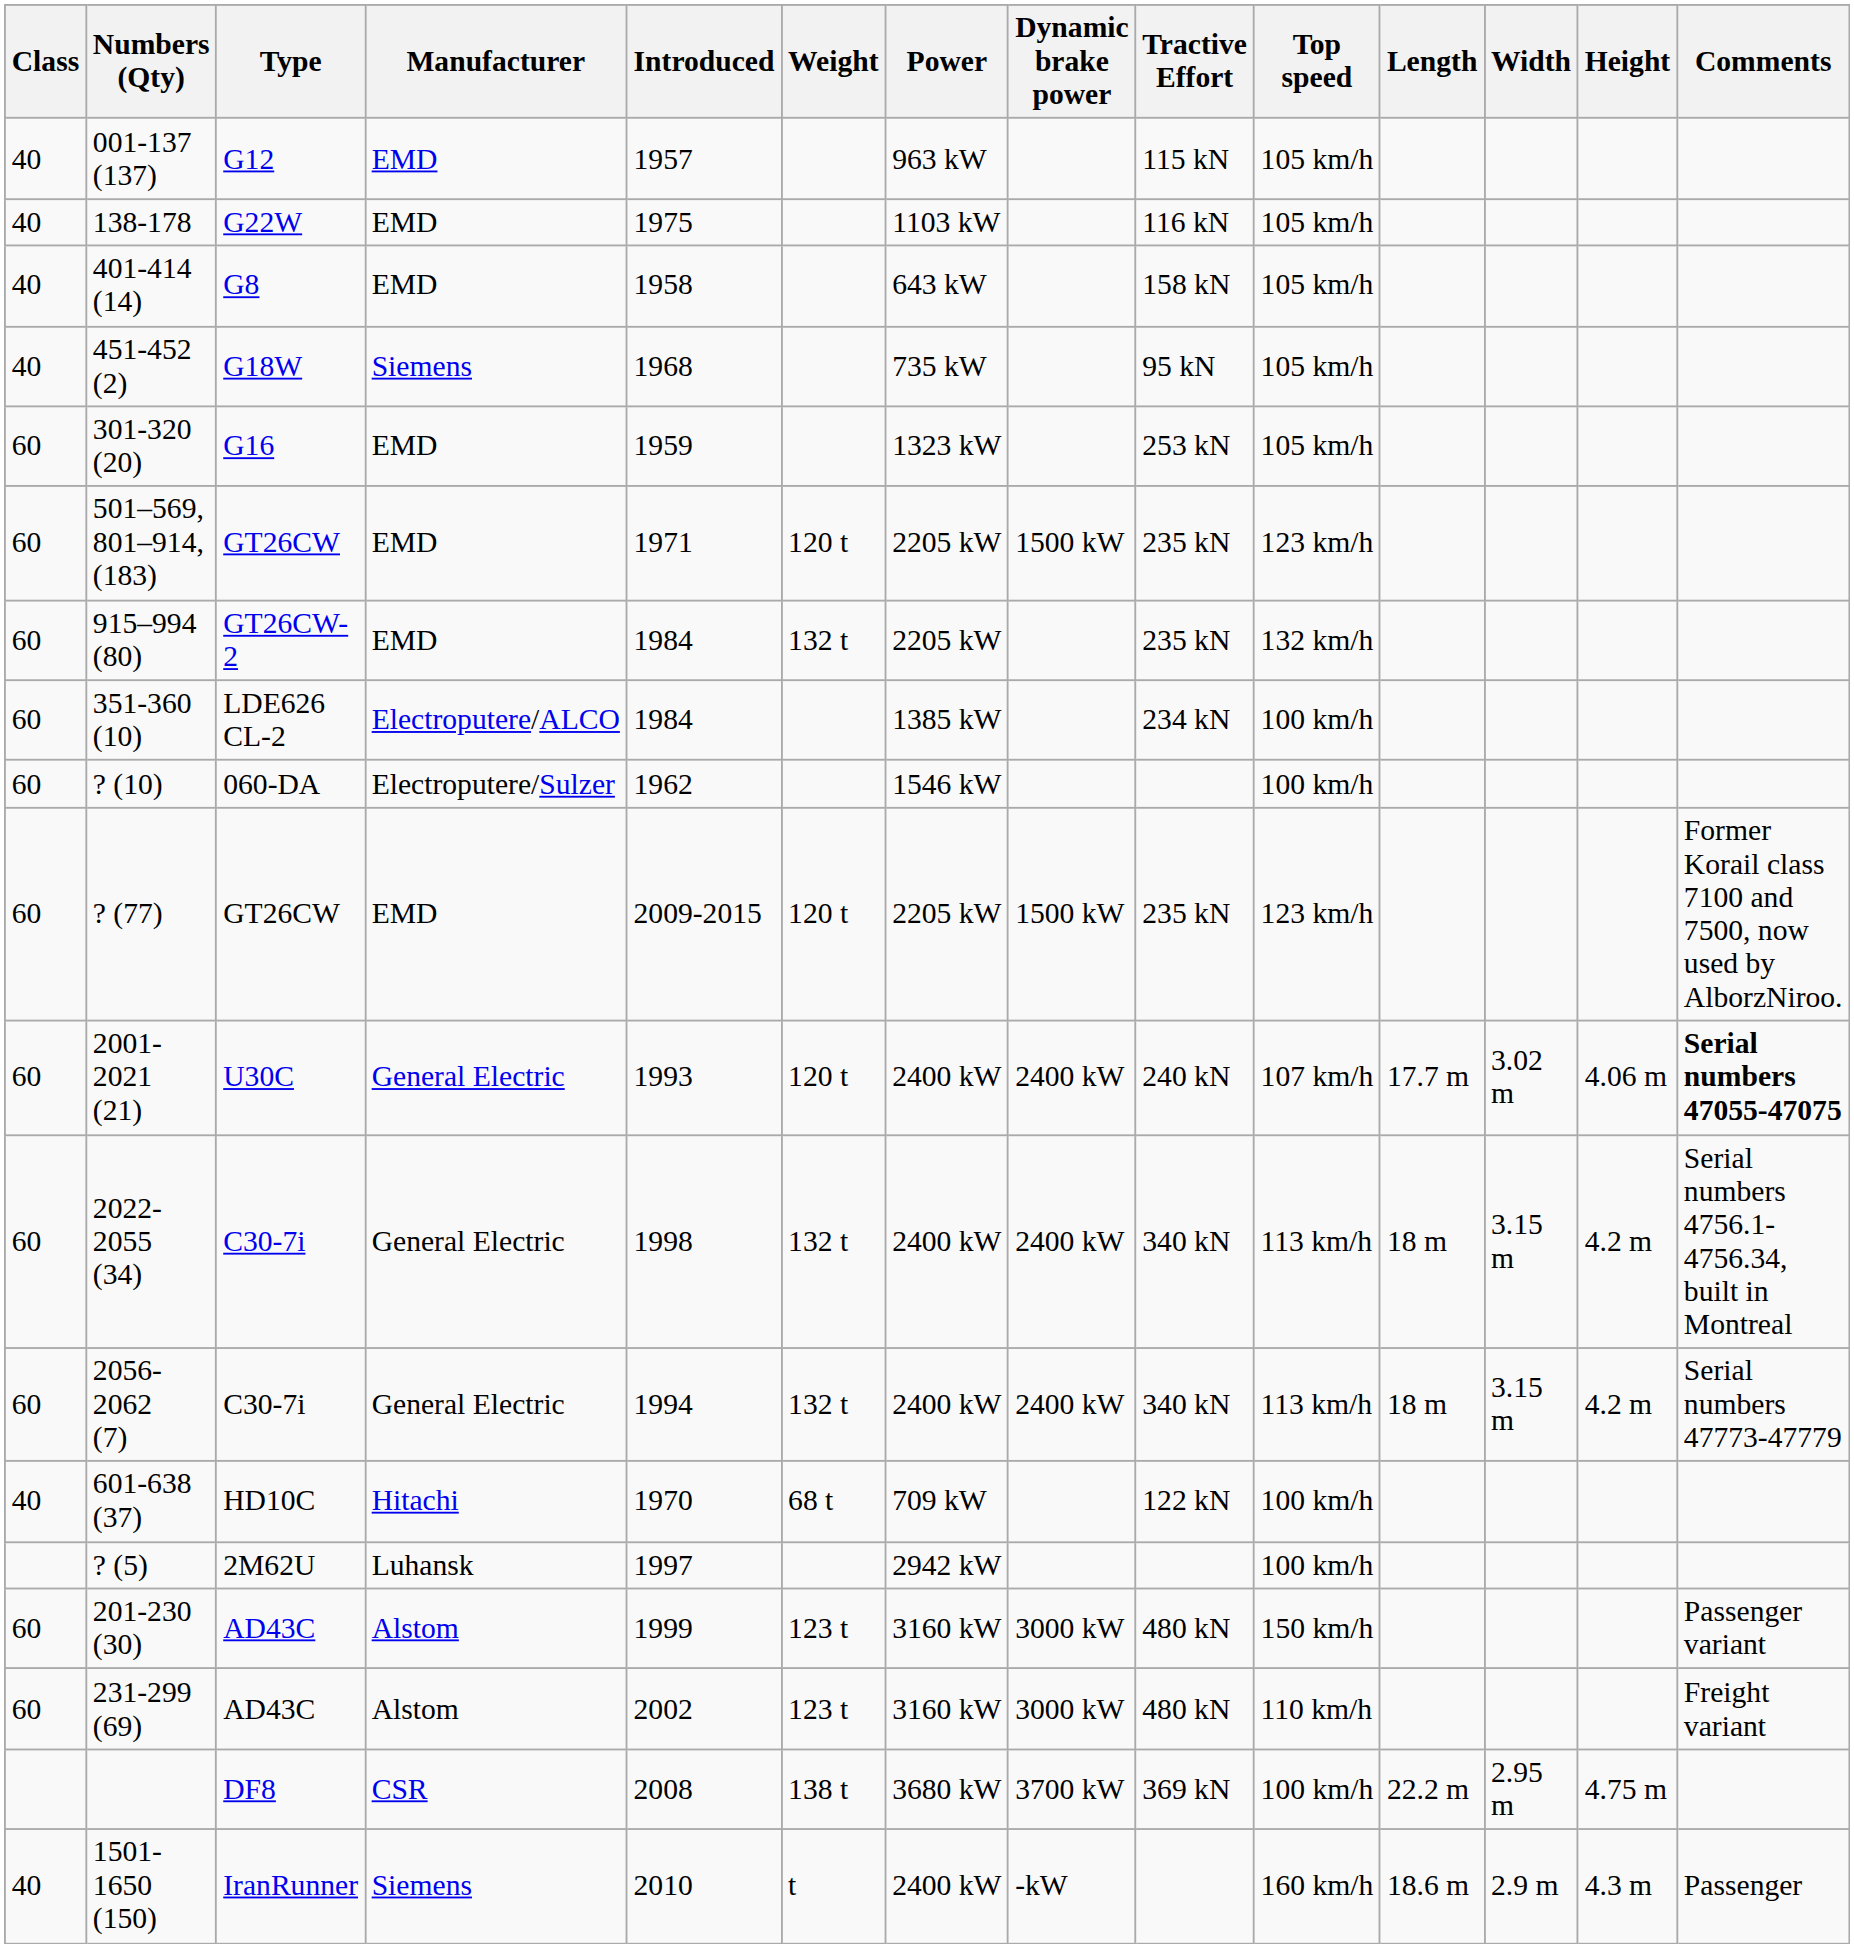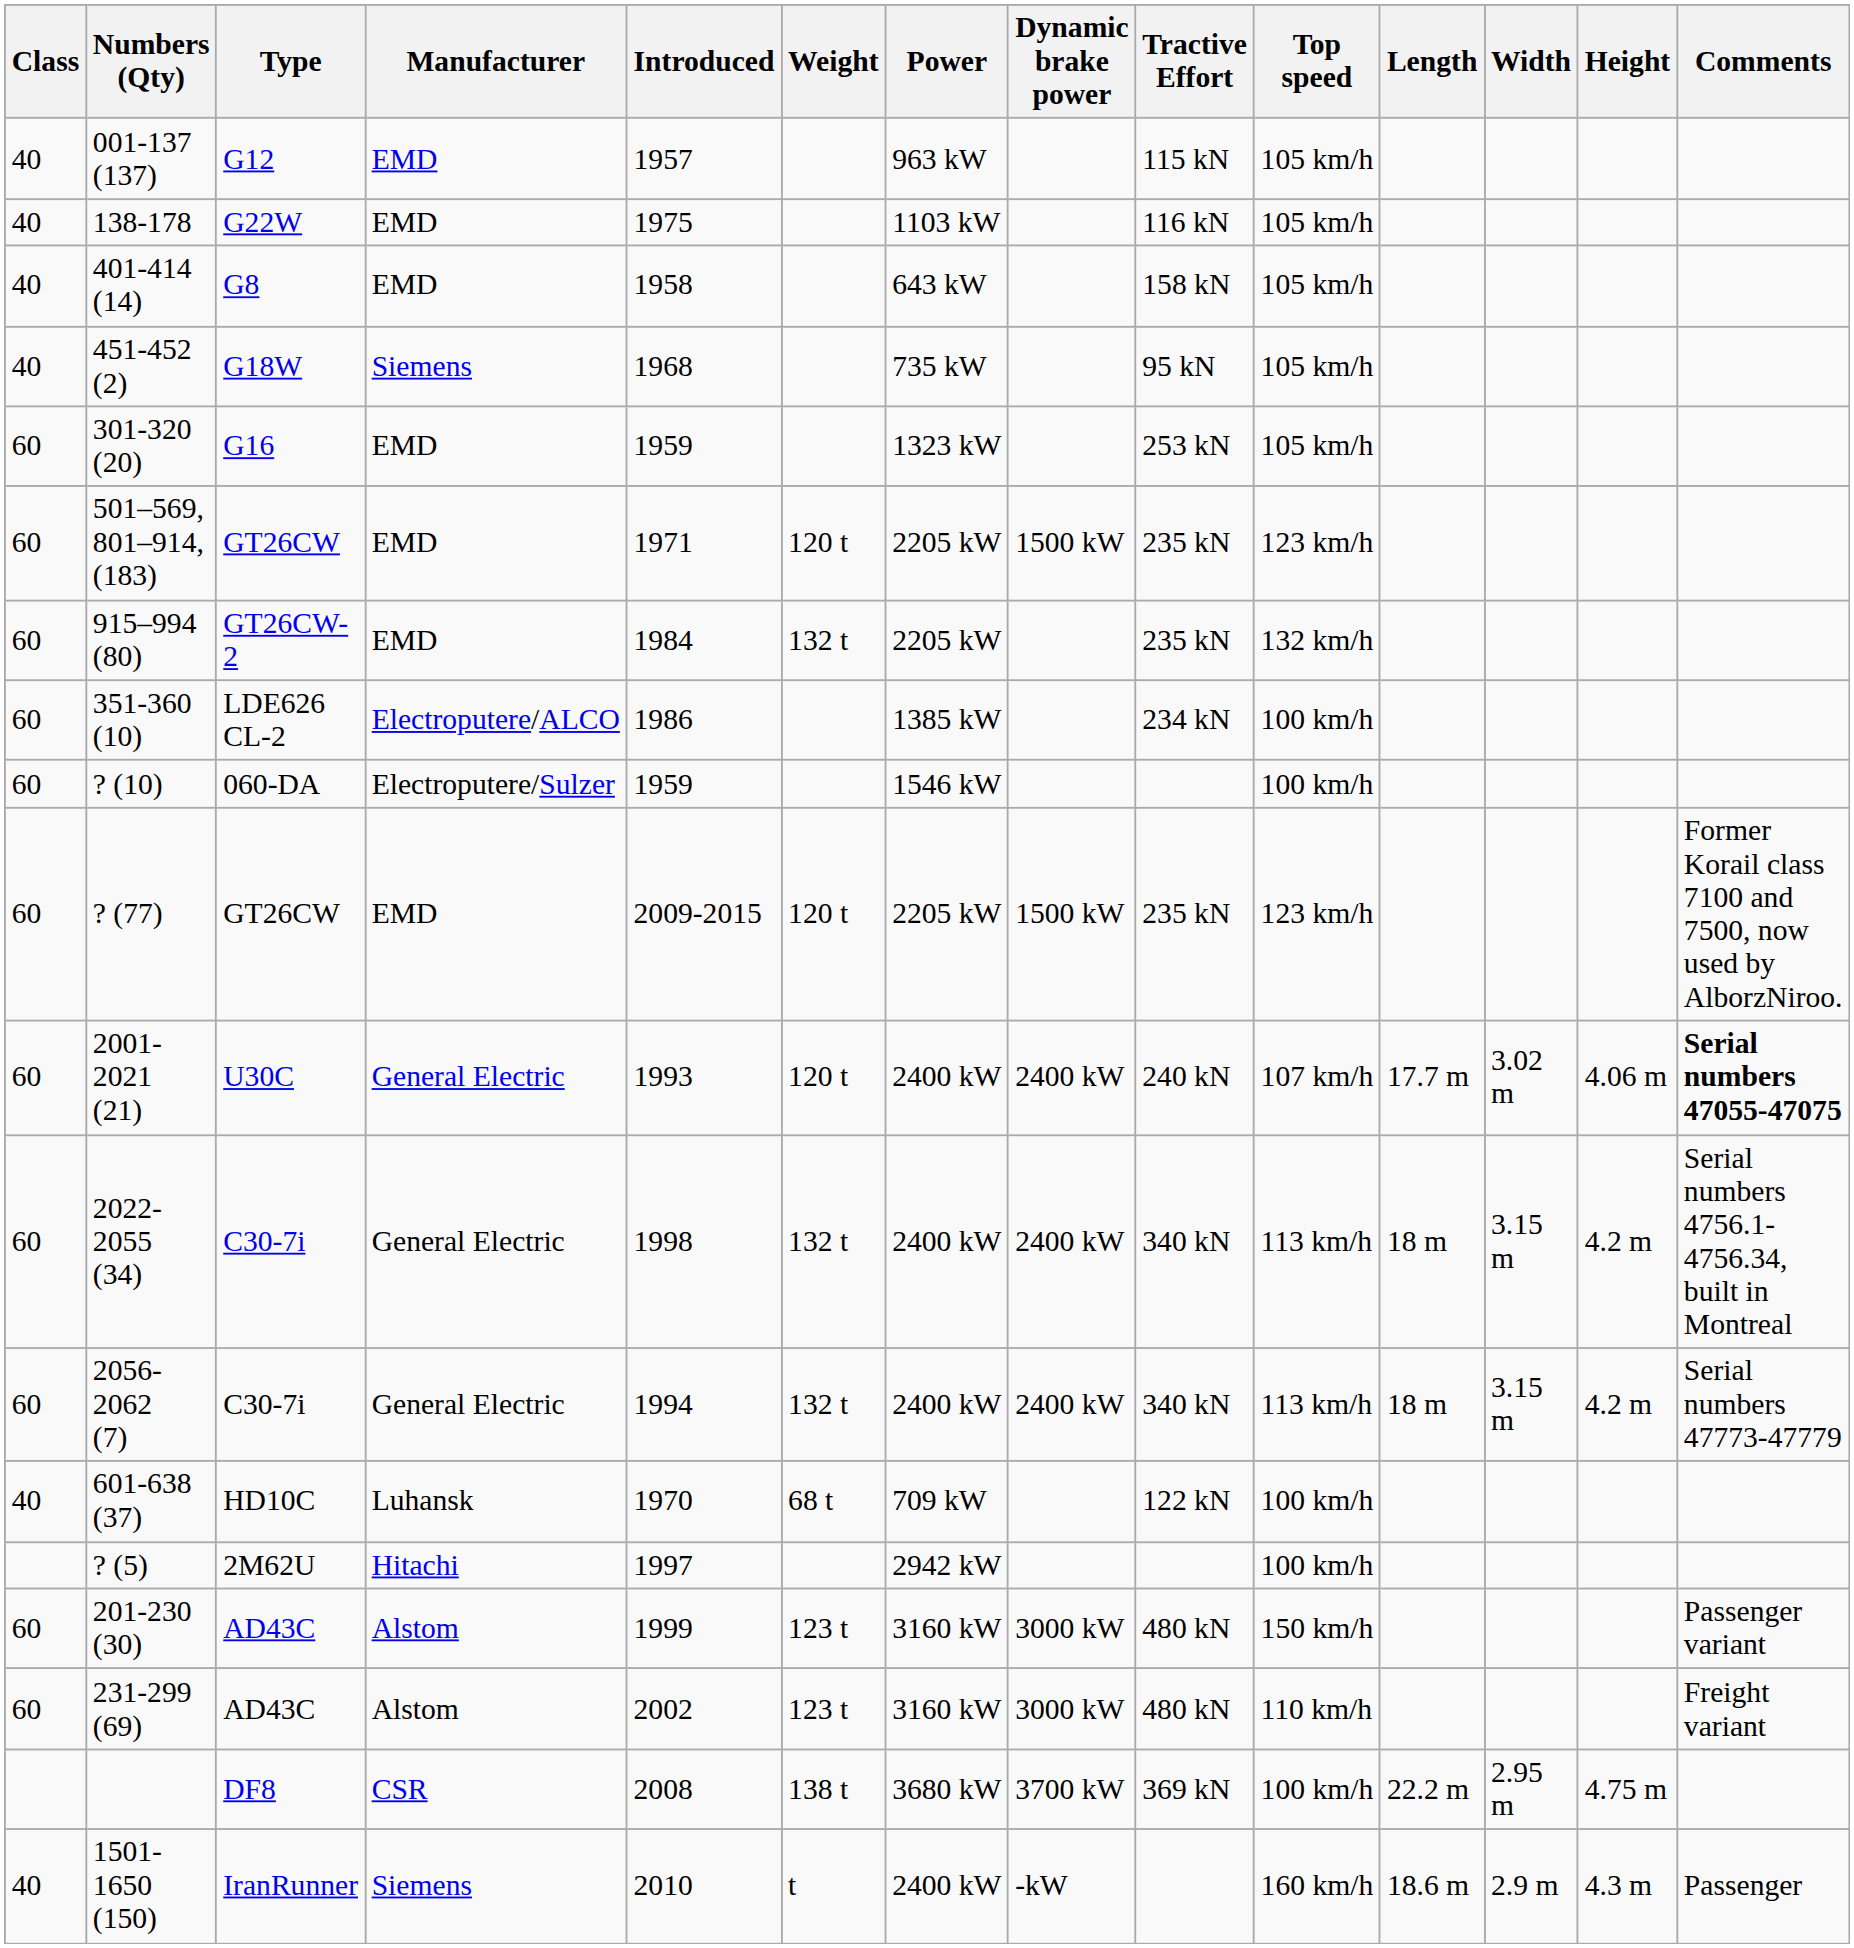351-360 (10) | Introduced: 1984 -> 1986
? (10) | Introduced: 1962 -> 1959
601-638 (37) | Manufacturer: Hitachi -> Luhansk
? (5) | Manufacturer: Luhansk -> Hitachi
